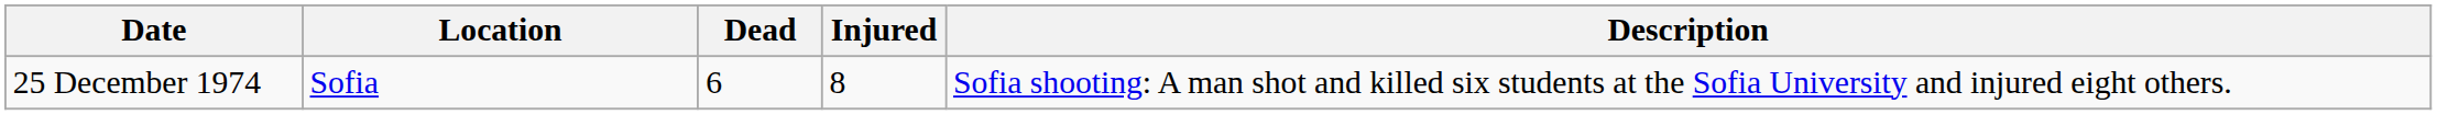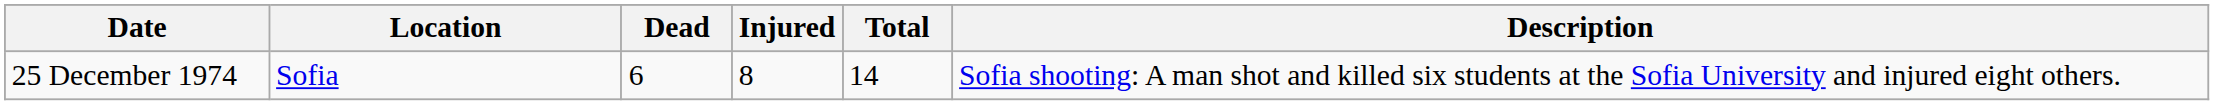+ column: Total | 14
